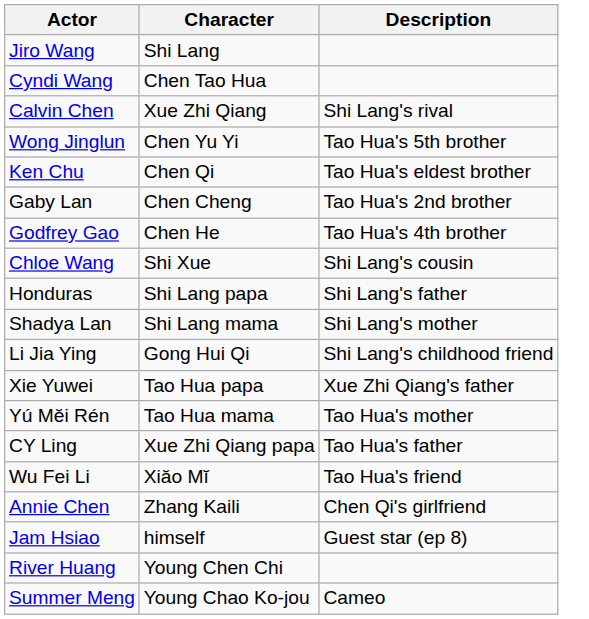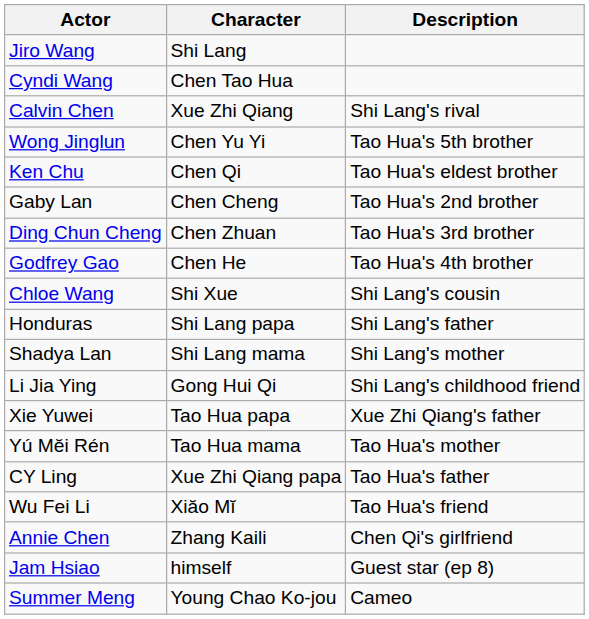+ row: Ding Chun Cheng | Chen Zhuan | Tao Hua's 3rd brother
- row: River Huang | Young Chen Chi
